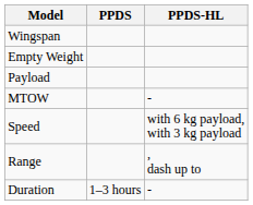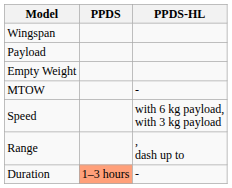rows swapped: Empty Weight <-> Payload
Duration | PPDS: no background -> lightsalmon background
